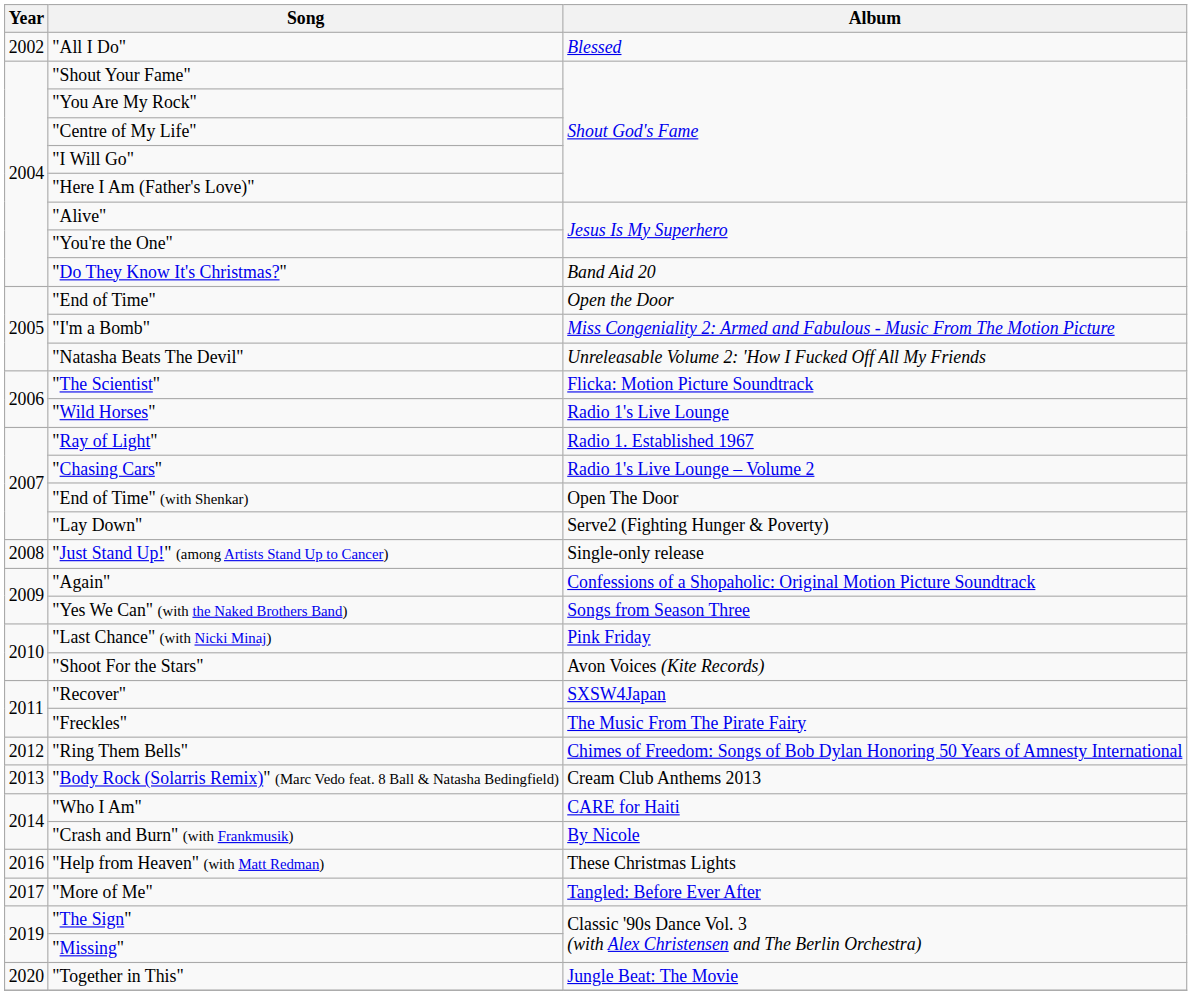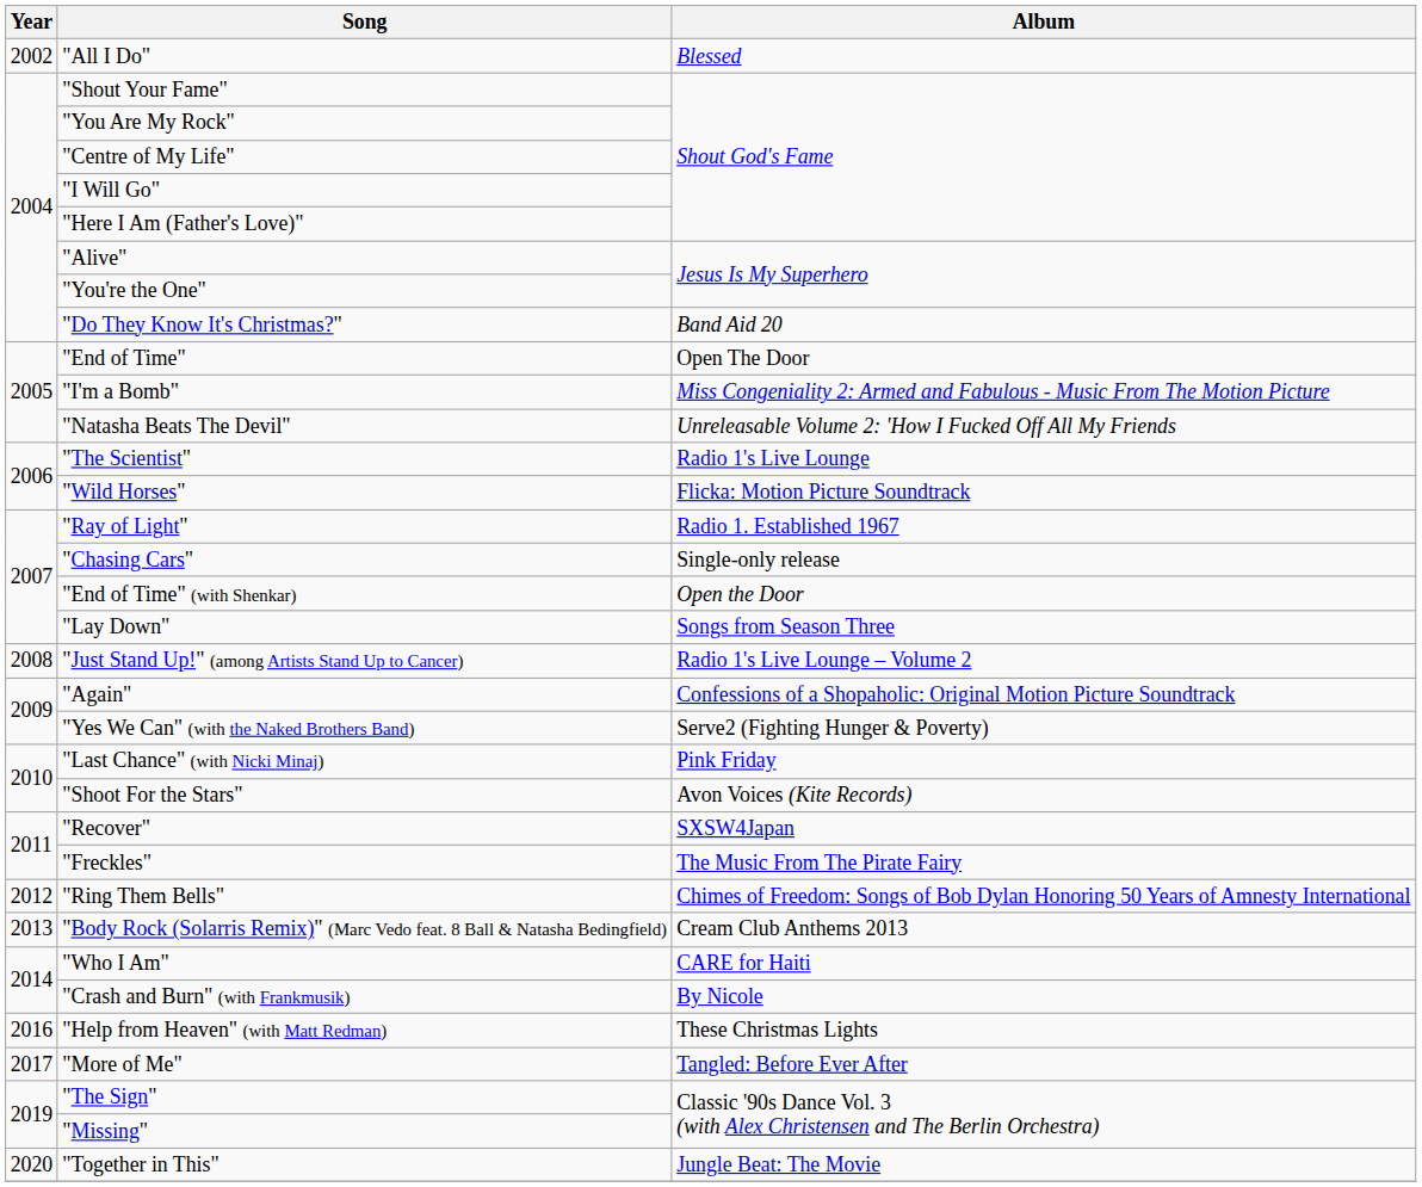"End of Time" | Album: Open the Door -> Open The Door
"The Scientist" | Album: Flicka: Motion Picture Soundtrack -> Radio 1's Live Lounge
"Wild Horses" | Album: Radio 1's Live Lounge -> Flicka: Motion Picture Soundtrack
"Chasing Cars" | Album: Radio 1's Live Lounge – Volume 2 -> Single-only release
"End of Time" (with Shenkar) | Album: Open The Door -> Open the Door
"Lay Down" | Album: Serve2 (Fighting Hunger & Poverty) -> Songs from Season Three
"Just Stand Up!" (among Artists Stand Up to Cancer) | Album: Single-only release -> Radio 1's Live Lounge – Volume 2
"Yes We Can" (with the Naked Brothers Band) | Album: Songs from Season Three -> Serve2 (Fighting Hunger & Poverty)
